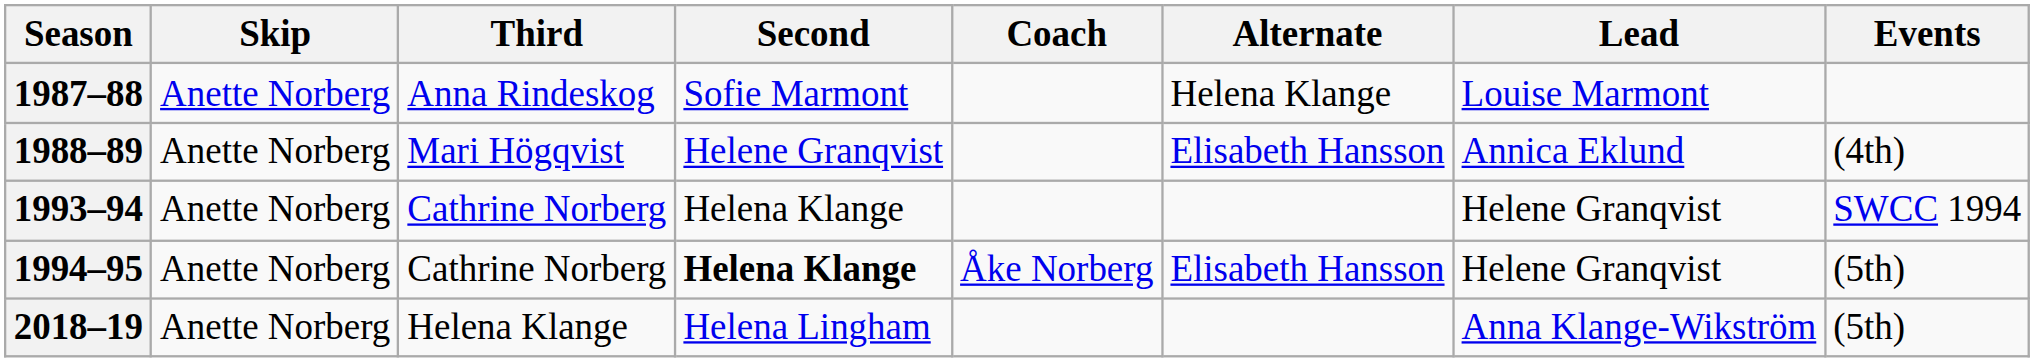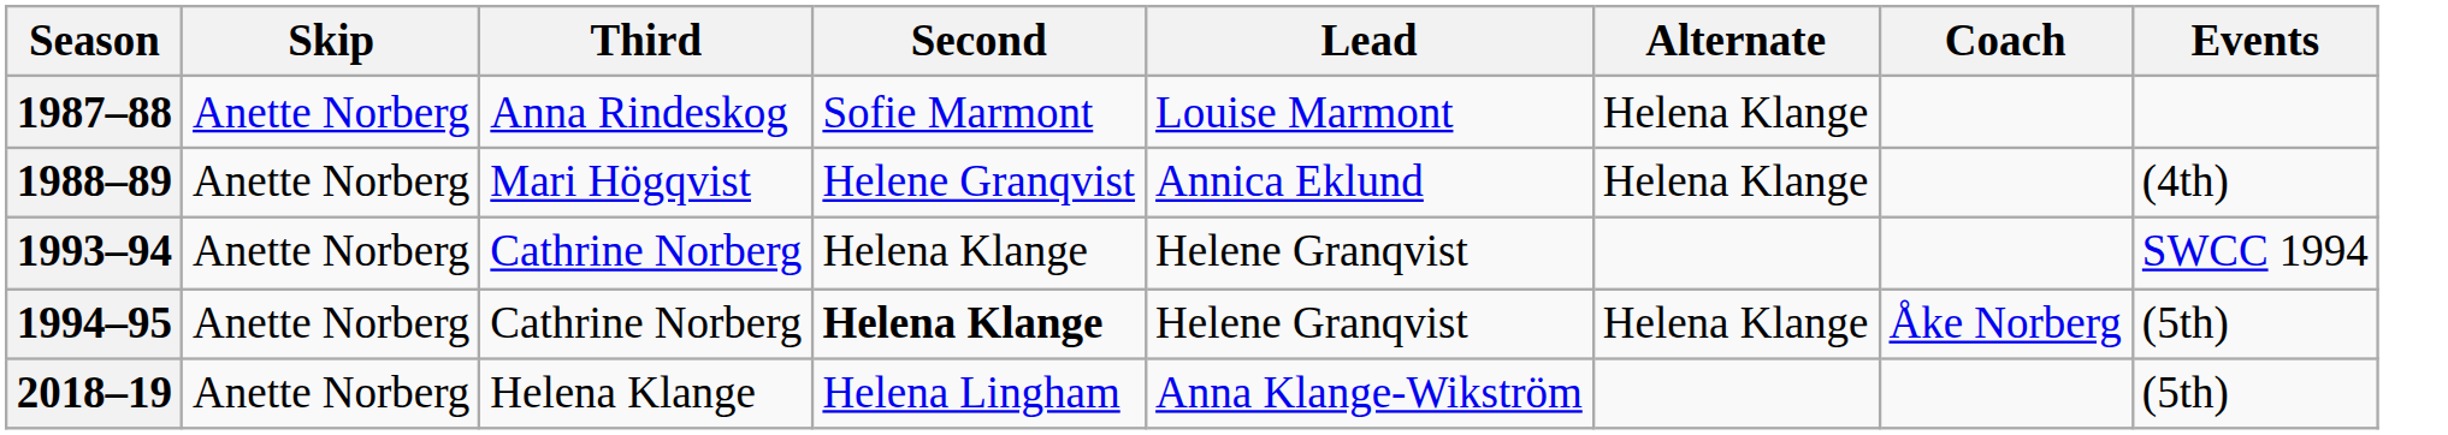columns swapped: Lead <-> Coach
1988–89 | Alternate: Elisabeth Hansson -> Helena Klange
1994–95 | Alternate: Elisabeth Hansson -> Helena Klange
